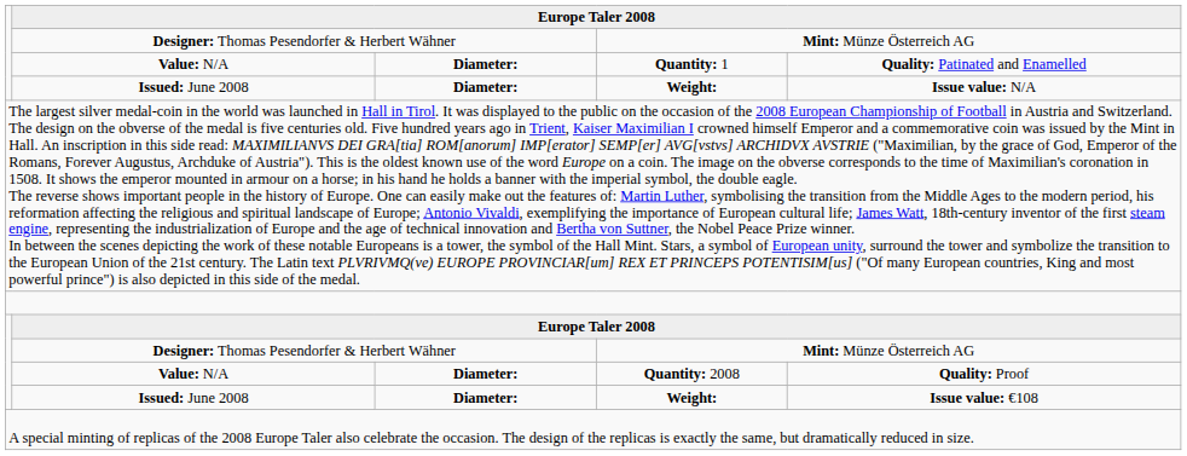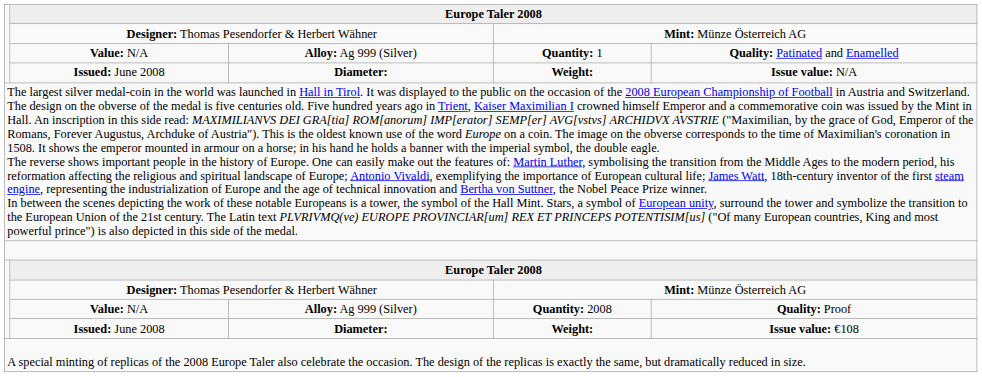Quantity: 1 | column 3: Diameter: -> Alloy: Ag 999 (Silver)
Quantity: 2008 | column 3: Diameter: -> Alloy: Ag 999 (Silver)
